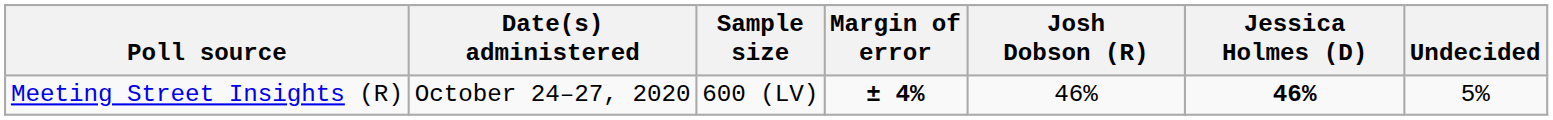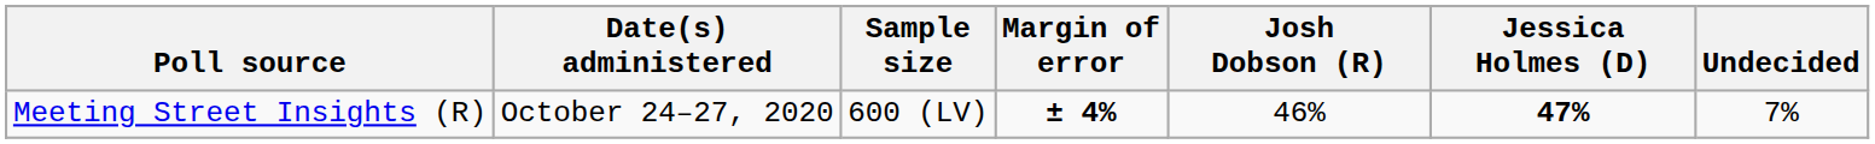Meeting Street Insights (R) | Jessica Holmes (D): 46% -> 47%
Meeting Street Insights (R) | Undecided: 5% -> 7%
